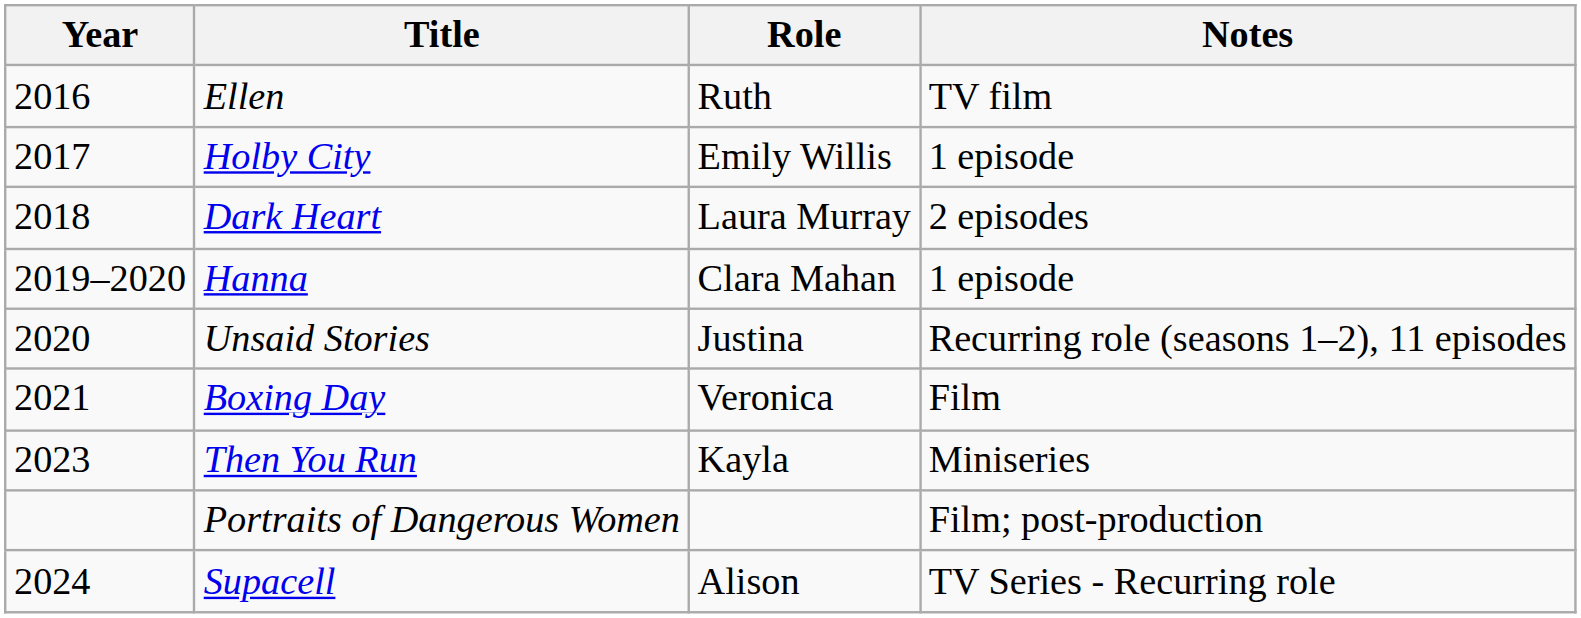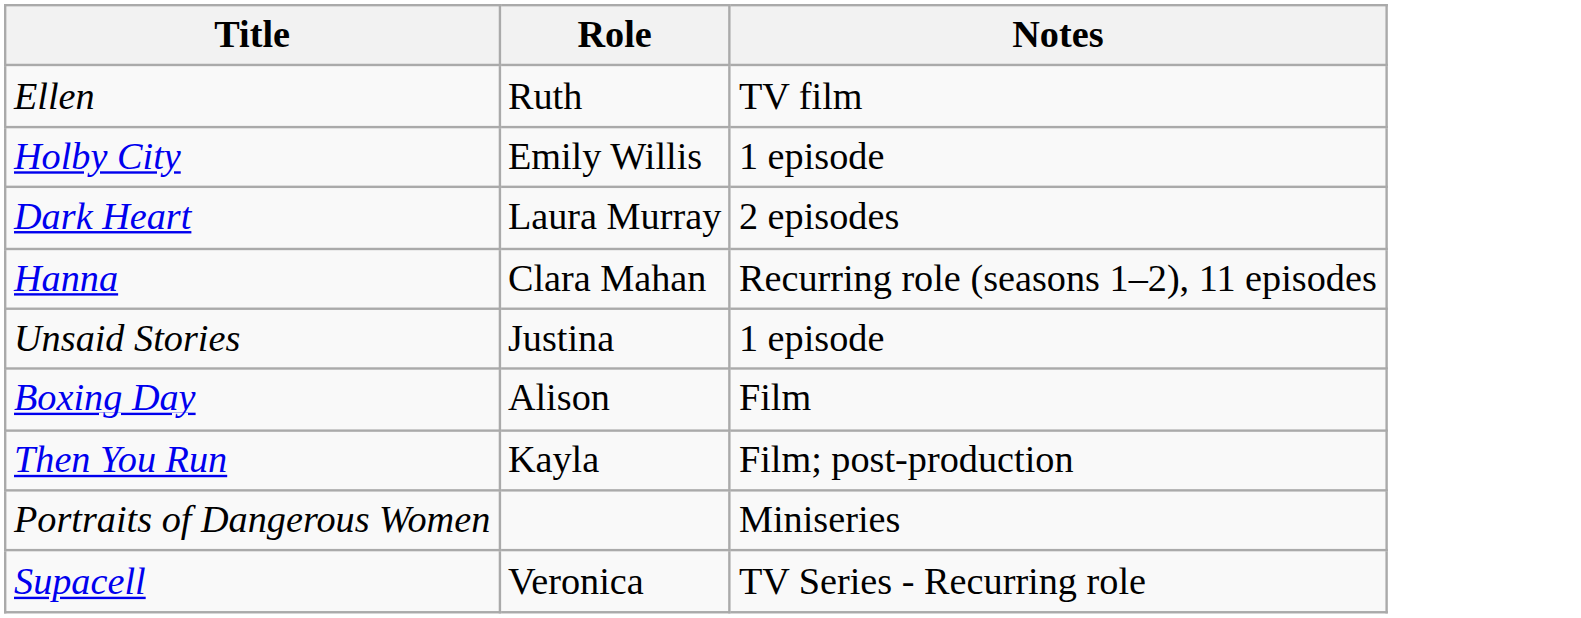- column: Year | 2016 | 2017 | 2018 | 2019–2020 | 2020 | 2021 | 2023 | 2024
Hanna | Notes: 1 episode -> Recurring role (seasons 1–2), 11 episodes
Unsaid Stories | Notes: Recurring role (seasons 1–2), 11 episodes -> 1 episode
Boxing Day | Role: Veronica -> Alison
Then You Run | Notes: Miniseries -> Film; post-production
Portraits of Dangerous Women | Notes: Film; post-production -> Miniseries
Supacell | Role: Alison -> Veronica
